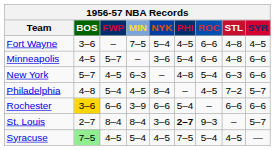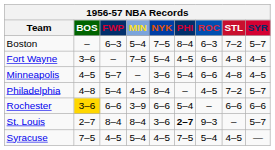+ row: Boston | – | 6–3 | 5–4 | 7–5 | 8–4 | 6–3 | 7–2 | 5–7
Minneapolis | SYR: 6–6 -> 4–5
- row: New York | 5–7 | 4–5 | 6–3 | – | 4–8 | 5–4 | 6–3 | 6–6
Syracuse | BOS: lightgreen background -> no background
